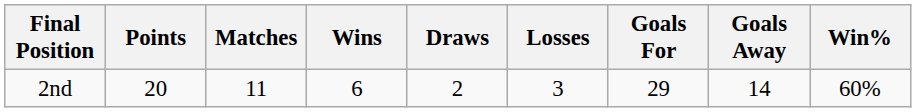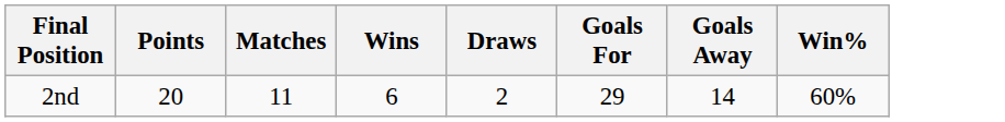- column: Losses | 3
